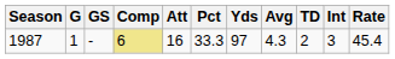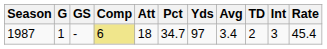1987 | Att: 16 -> 18
1987 | Pct: 33.3 -> 34.7
1987 | Avg: 4.3 -> 3.4
